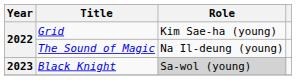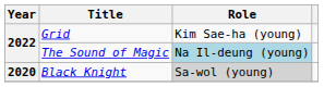The Sound of Magic | Role: no background -> lightblue background
Black Knight | Year: 2023 -> 2020
